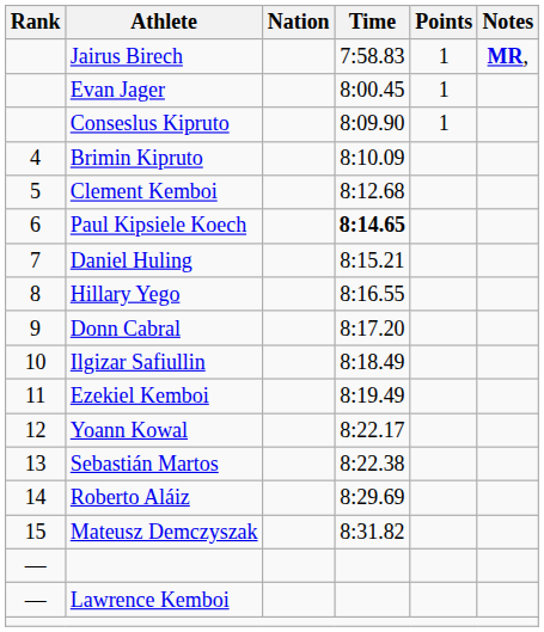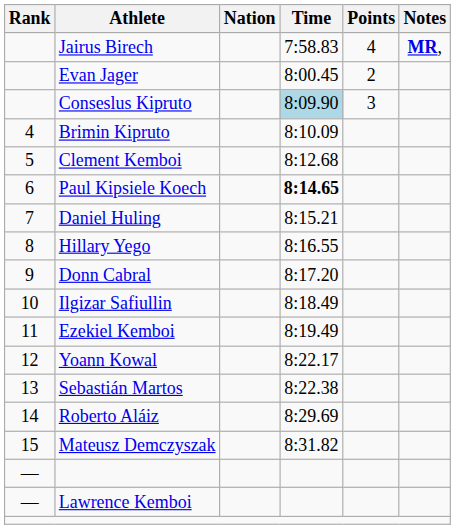Jairus Birech | Points: 1 -> 4
Evan Jager | Points: 1 -> 2
Conseslus Kipruto | Time: no background -> lightblue background
Conseslus Kipruto | Points: 1 -> 3
